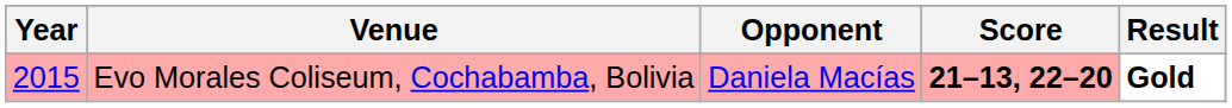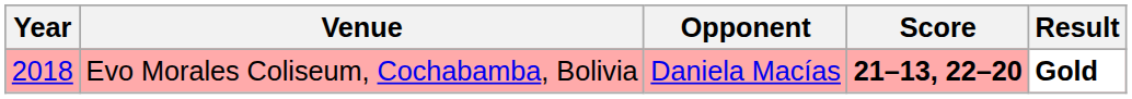Evo Morales Coliseum, Cochabamba, Bolivia | Year: 2015 -> 2018
